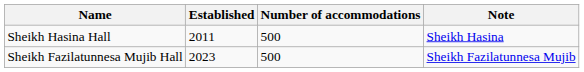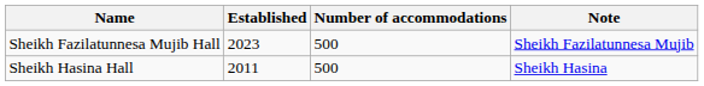rows swapped: Sheikh Hasina Hall <-> Sheikh Fazilatunnesa Mujib Hall
